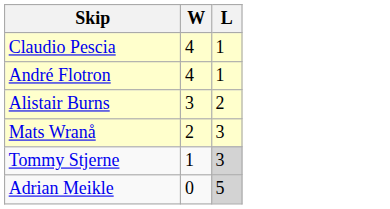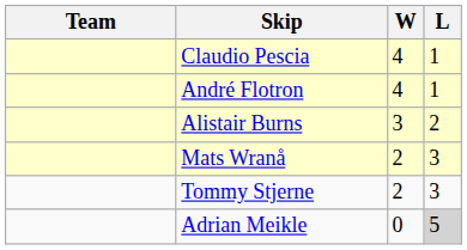+ column: Team
Tommy Stjerne | W: 1 -> 2
Tommy Stjerne | L: lightgrey background -> no background
